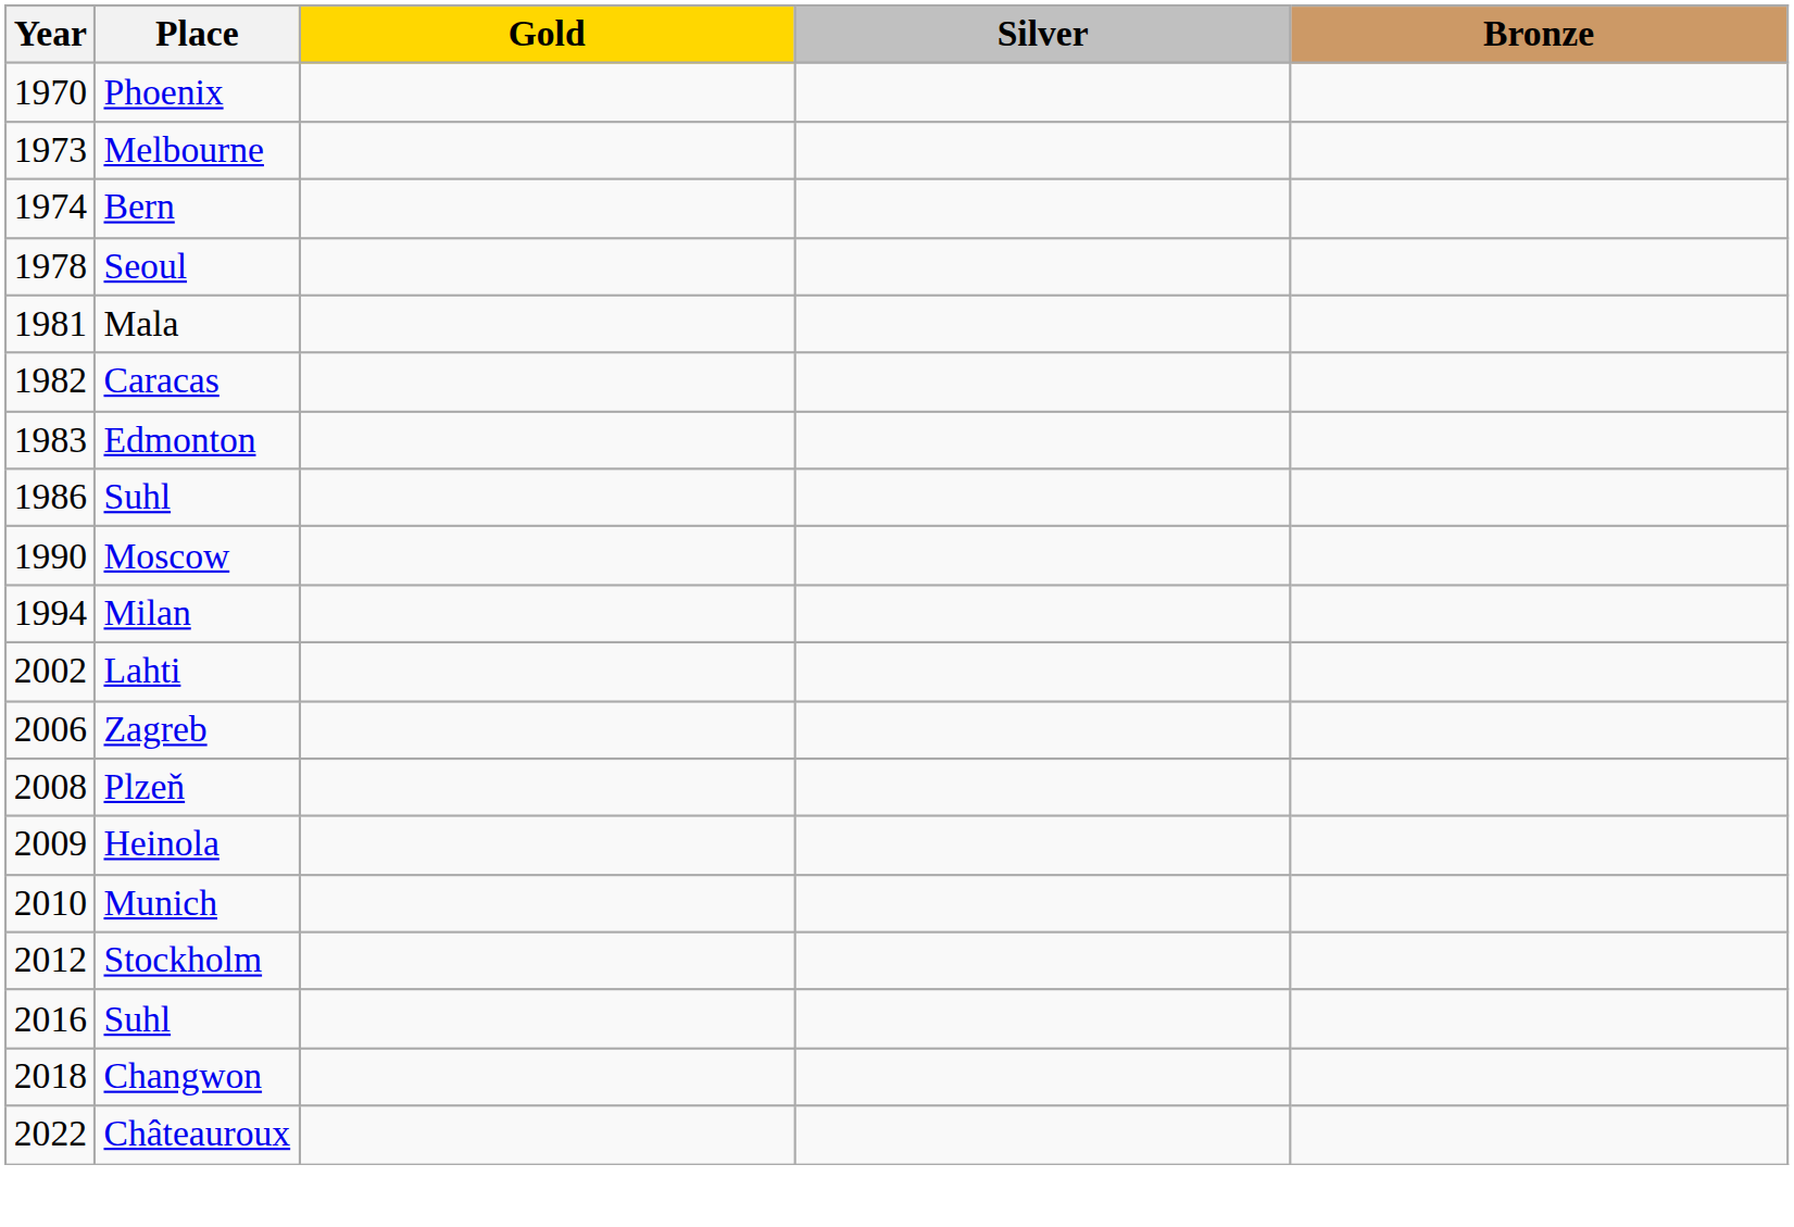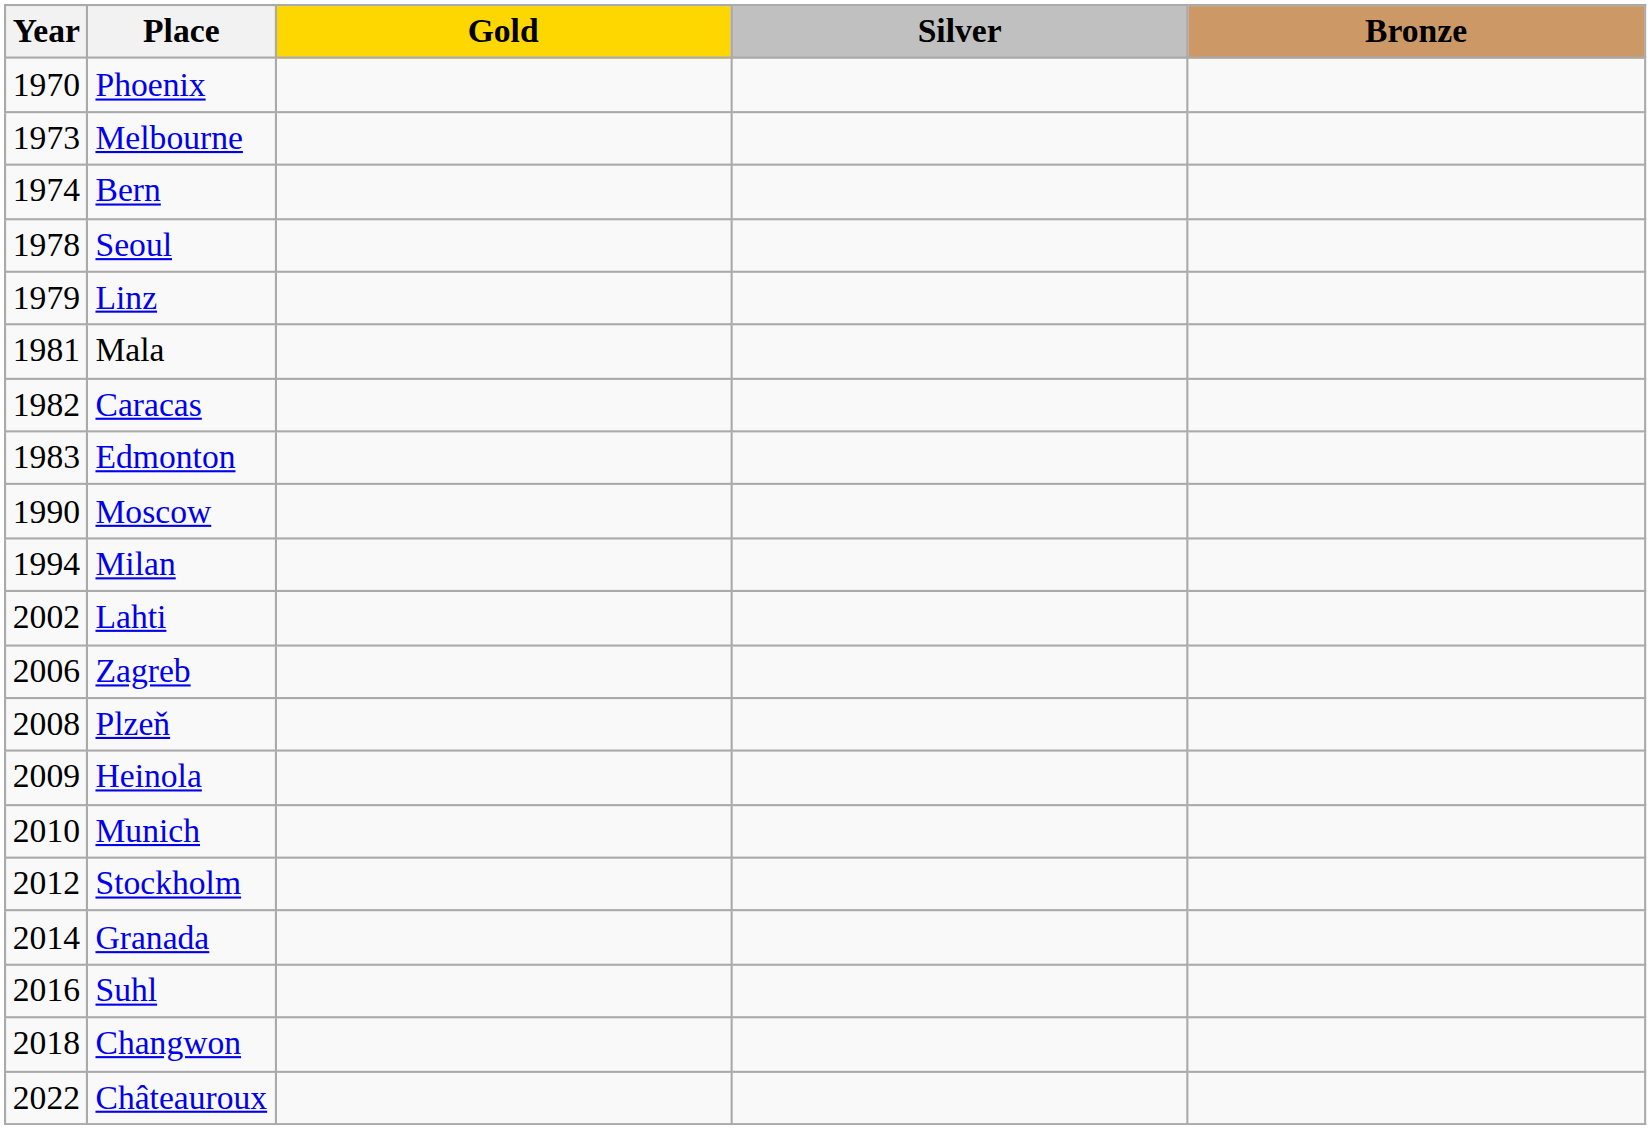+ row: 1979 | Linz
- row: 1986 | Suhl
+ row: 2014 | Granada
